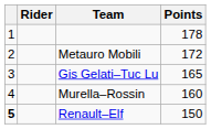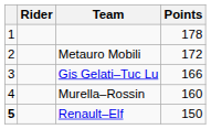Gis Gelati–Tuc Lu | Points: 165 -> 166
